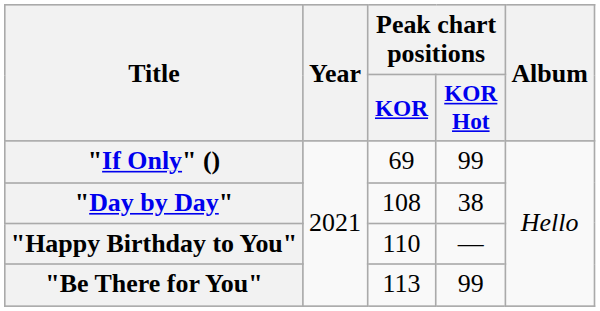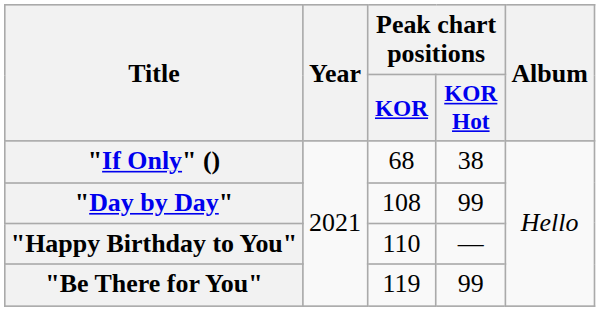"If Only" () | Peak chart positions / KOR: 69 -> 68
"If Only" () | Peak chart positions / KOR Hot: 99 -> 38
"Day by Day" | Peak chart positions / KOR Hot: 38 -> 99
"Be There for You" | Peak chart positions / KOR: 113 -> 119
